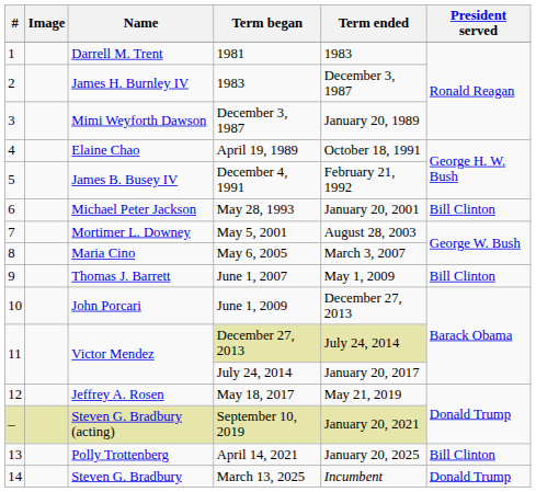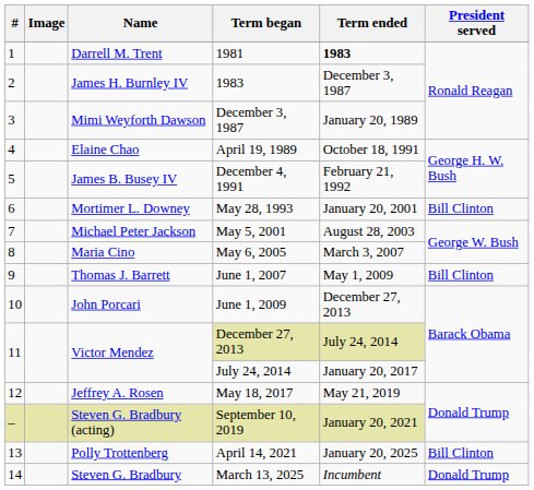1981 | Term ended: normal -> bold
May 28, 1993 | Name: Michael Peter Jackson -> Mortimer L. Downey
May 5, 2001 | Name: Mortimer L. Downey -> Michael Peter Jackson
